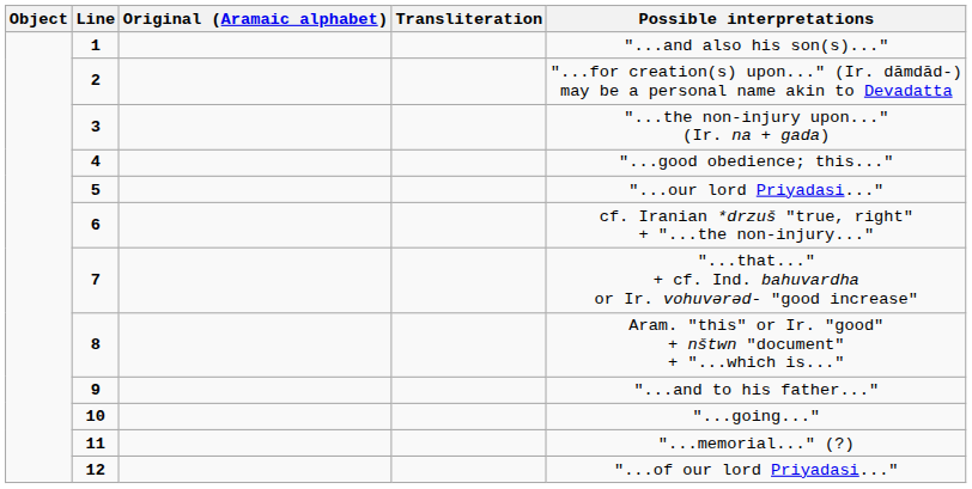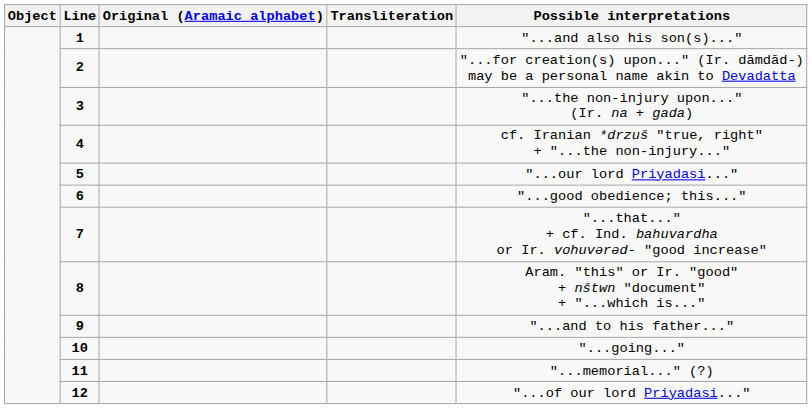4 | Possible interpretations: "...good obedience; this..." -> cf. Iranian *drzuš "true, right" + "...the non-injury..."
6 | Possible interpretations: cf. Iranian *drzuš "true, right" + "...the non-injury..." -> "...good obedience; this..."
